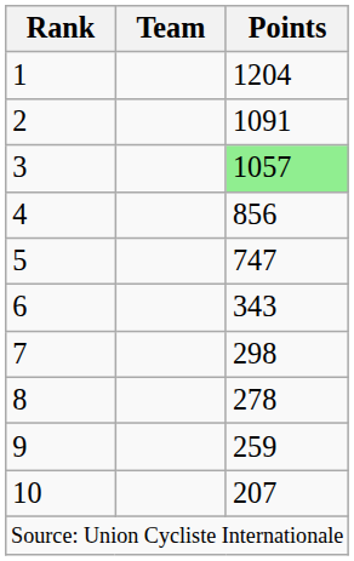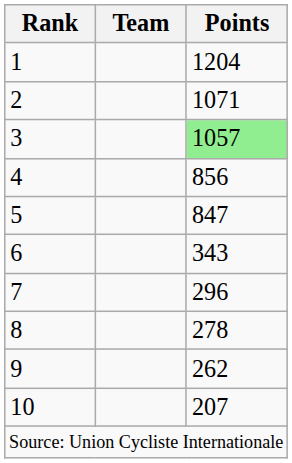2 | Points: 1091 -> 1071
5 | Points: 747 -> 847
7 | Points: 298 -> 296
9 | Points: 259 -> 262
